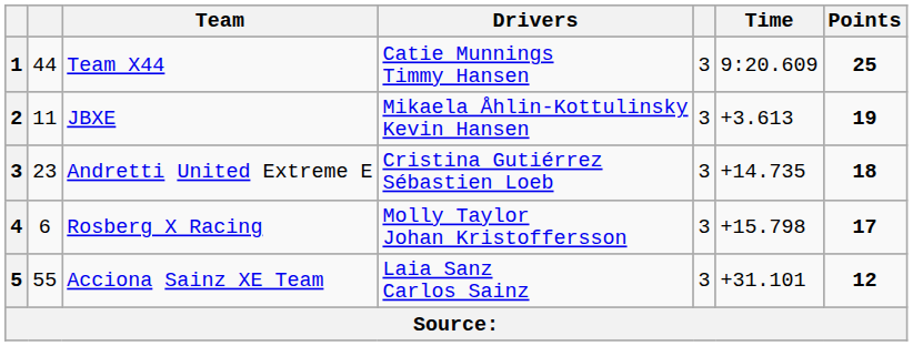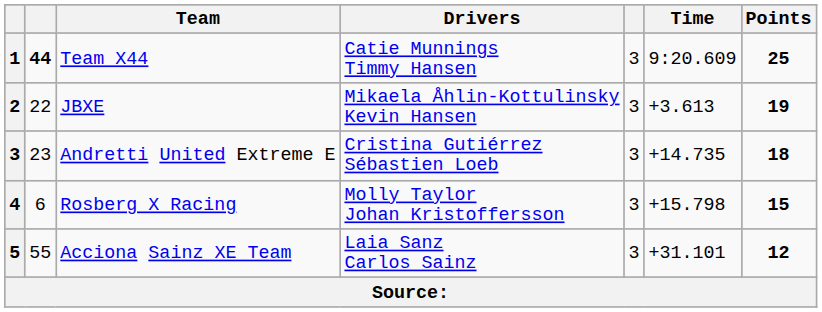Team X44 | column 2: normal -> bold
JBXE | column 2: 11 -> 22
Rosberg X Racing | Points: 17 -> 15
